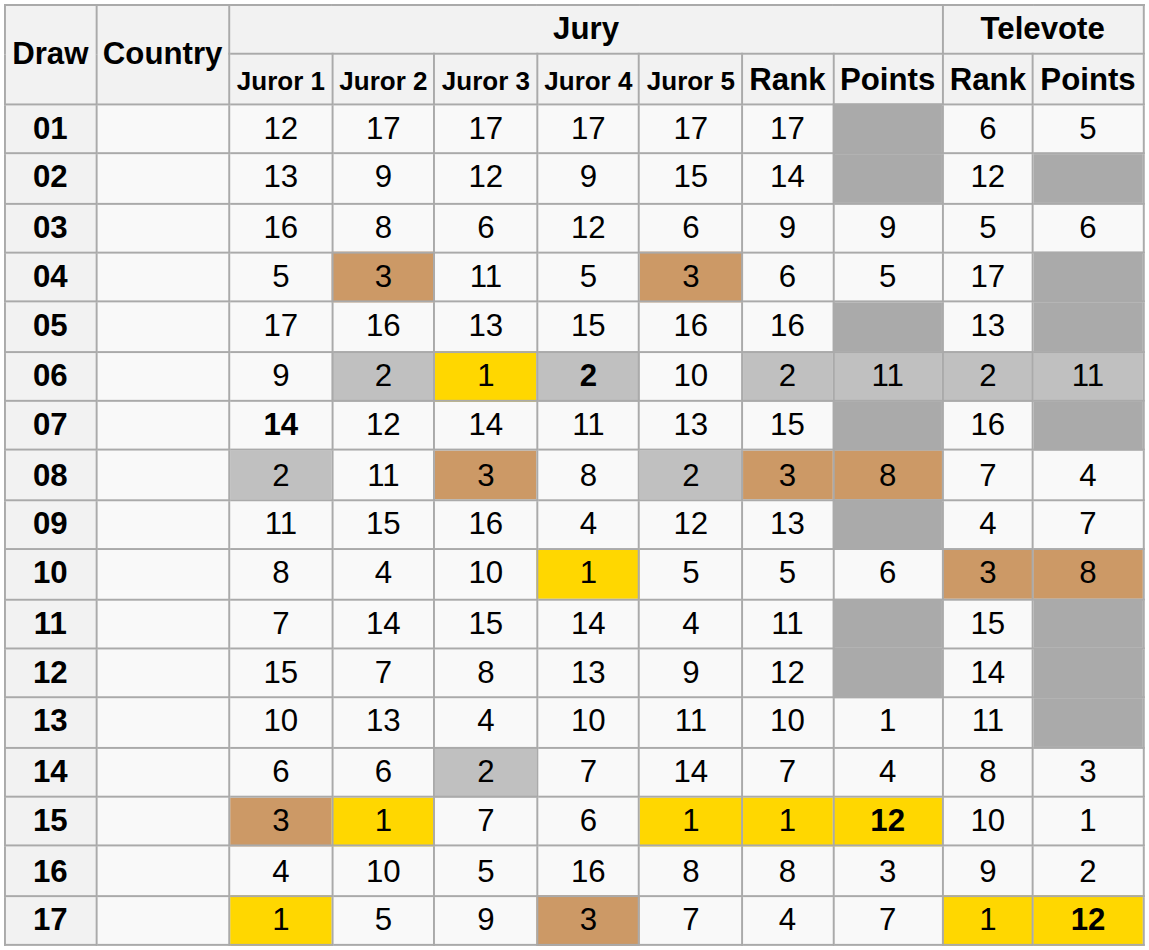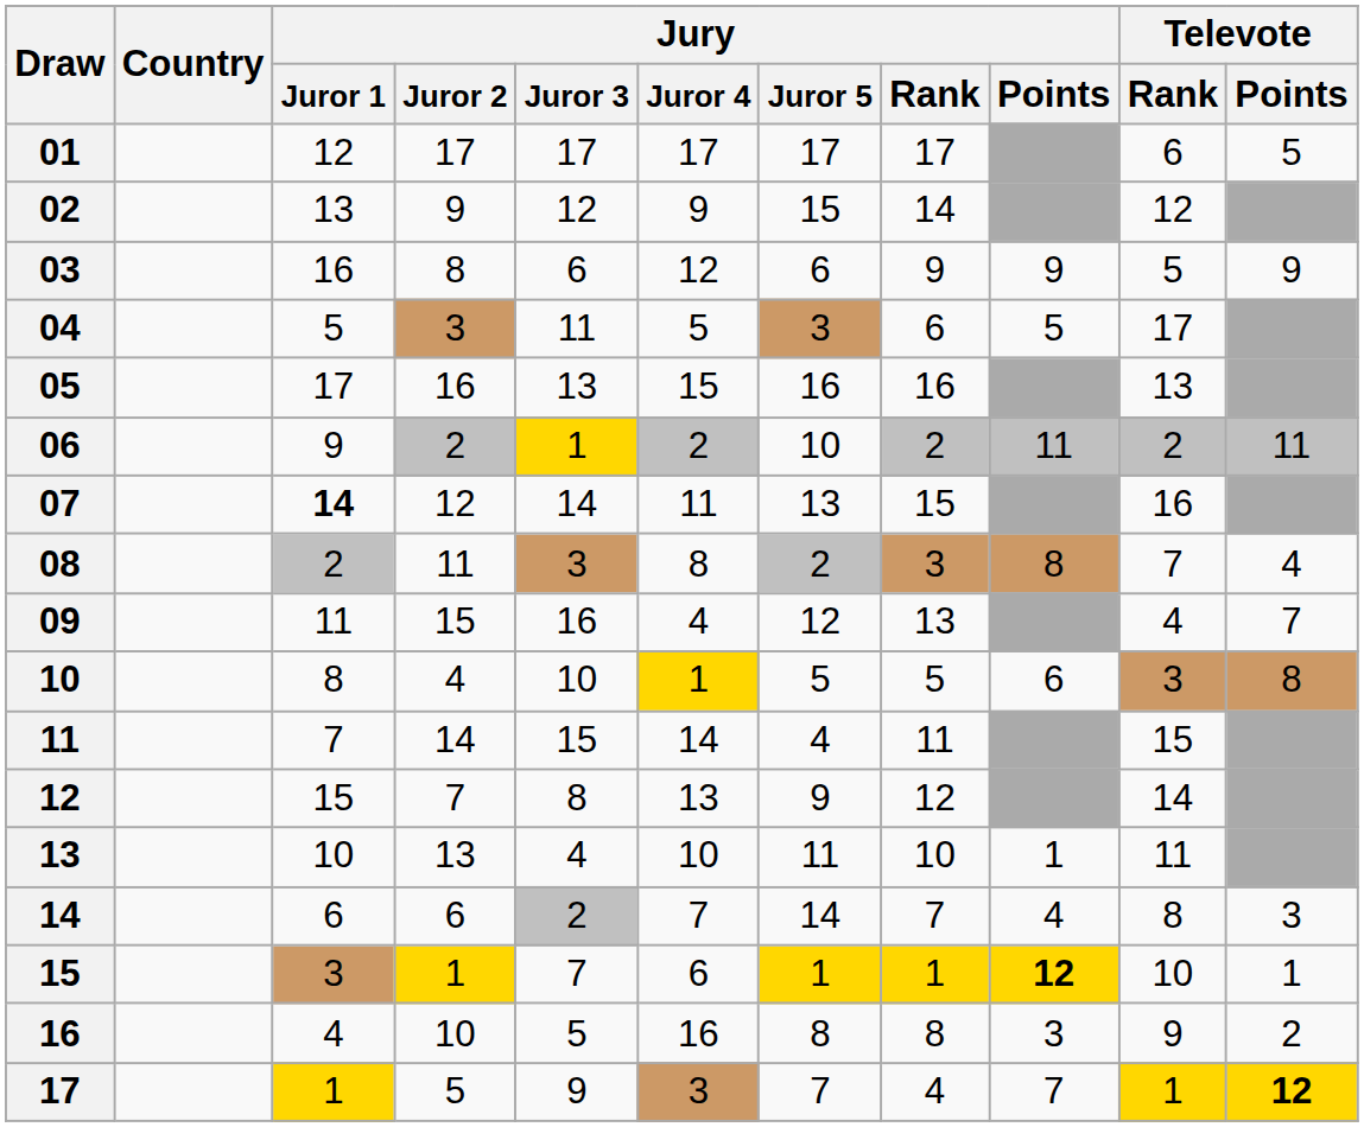03 | Televote / Points: 6 -> 9
06 | Jury / Juror 4: bold -> normal
